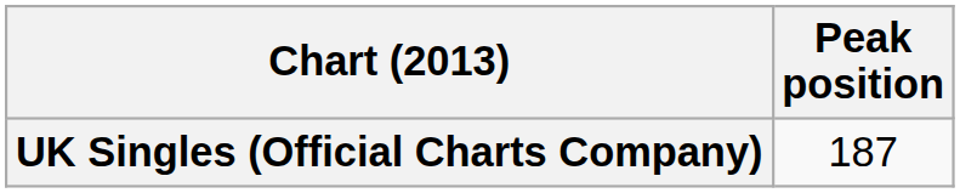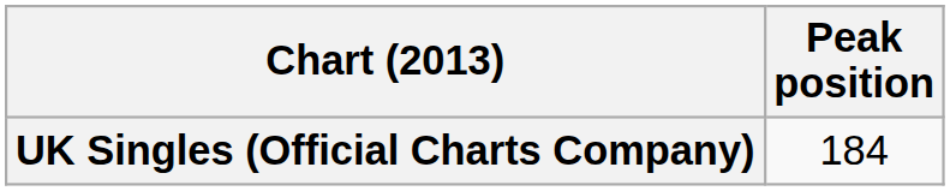UK Singles (Official Charts Company) | Peak position: 187 -> 184
